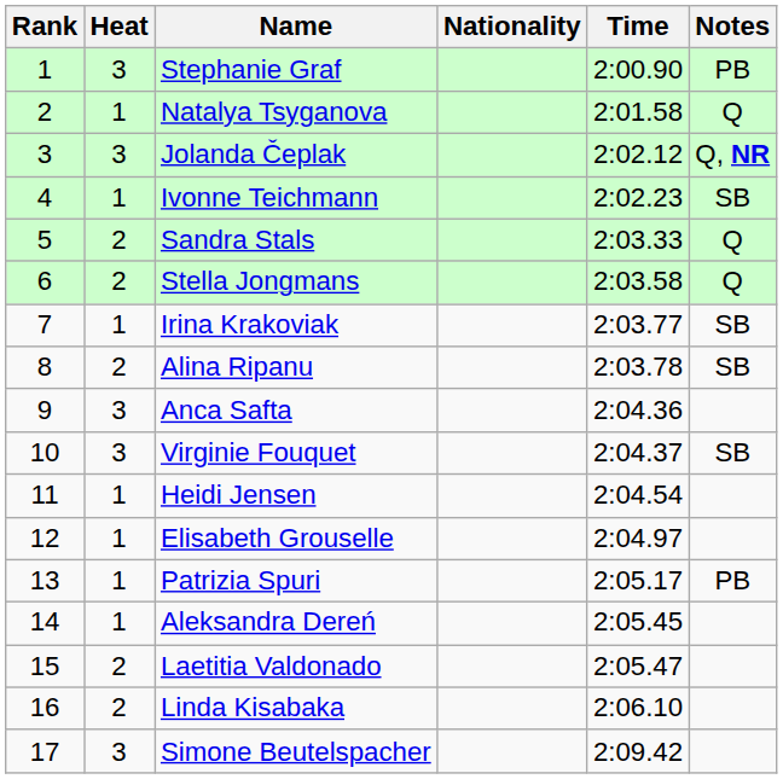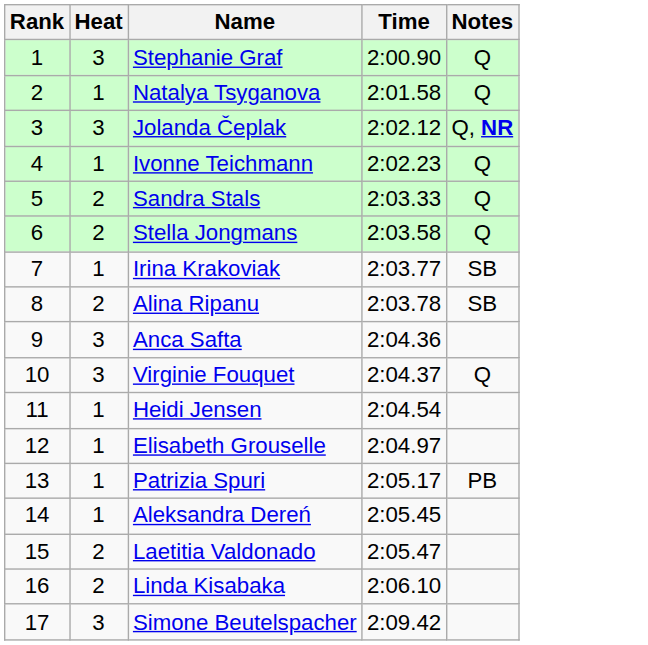- column: Nationality
Stephanie Graf | Notes: PB -> Q
Ivonne Teichmann | Notes: SB -> Q
Virginie Fouquet | Notes: SB -> Q
